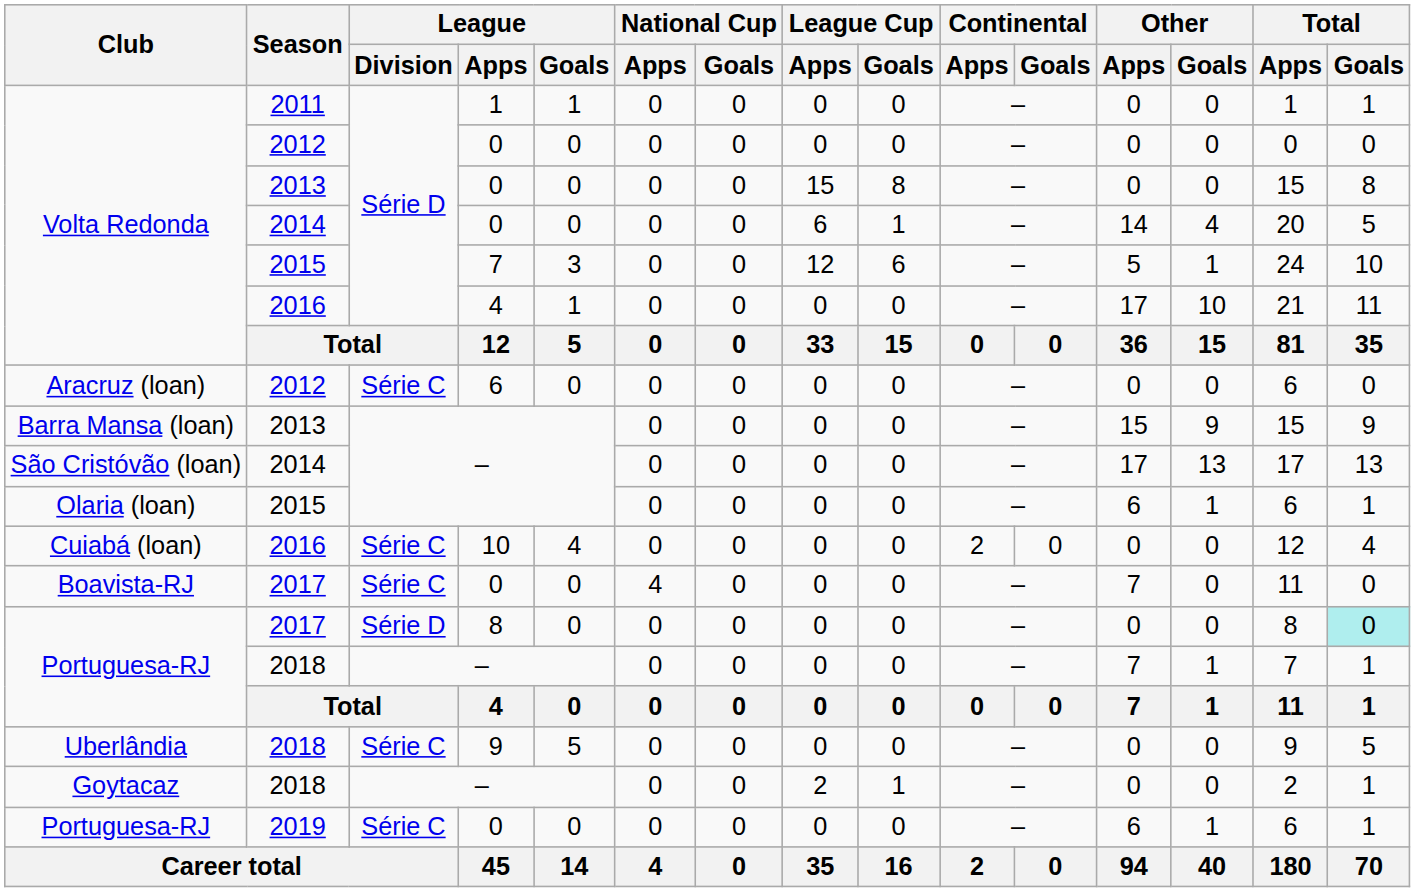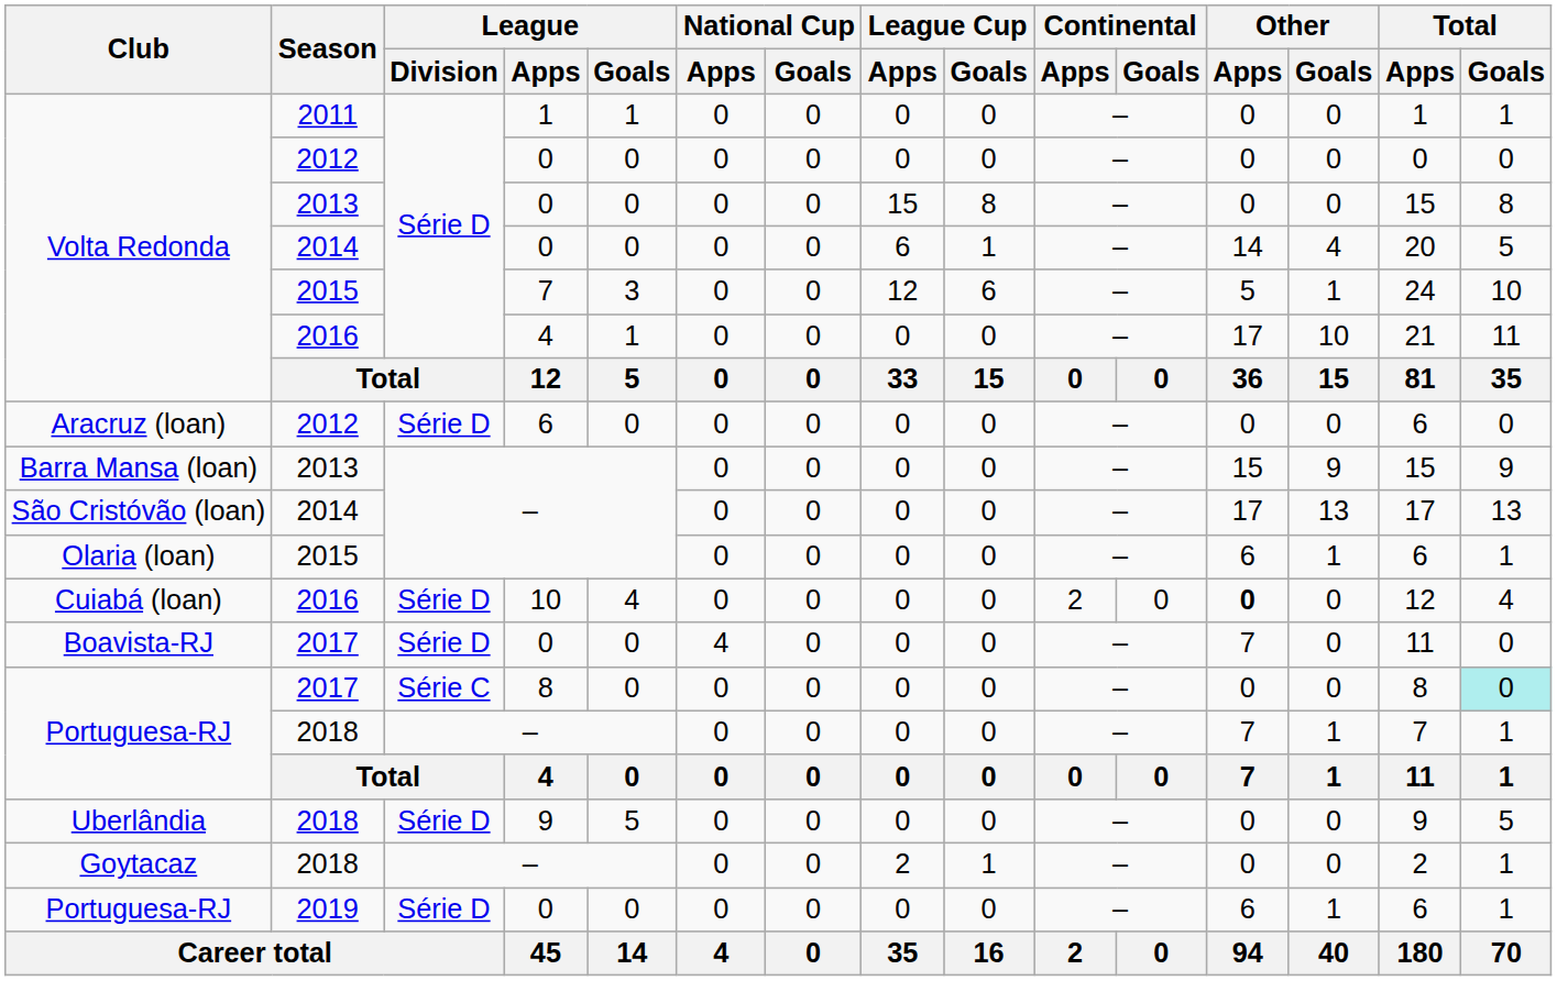Aracruz (loan) | League / Division: Série C -> Série D
Cuiabá (loan) | League / Division: Série C -> Série D
Cuiabá (loan) | Other / Apps: normal -> bold
Boavista-RJ | League / Division: Série C -> Série D
Portuguesa-RJ / 2017 | League / Division: Série D -> Série C
Uberlândia | League / Division: Série C -> Série D
Portuguesa-RJ / 2019 | League / Division: Série C -> Série D
